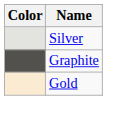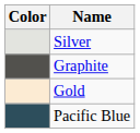+ row: Pacific Blue
